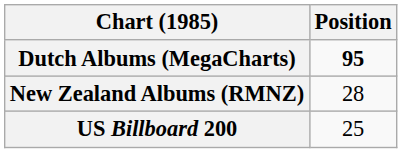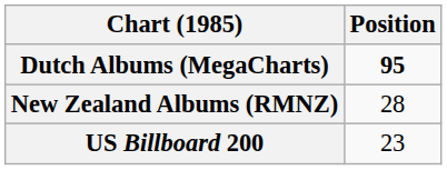US Billboard 200 | Position: 25 -> 23
